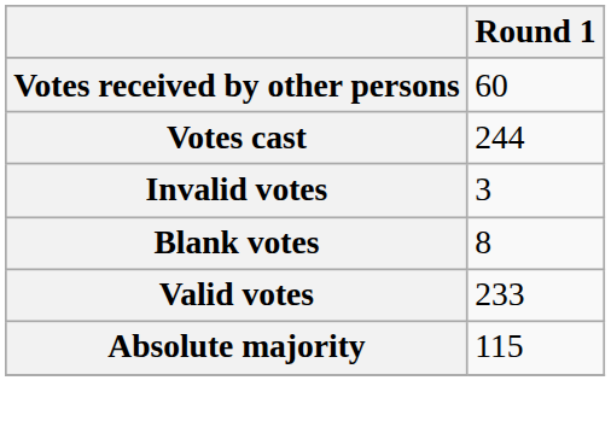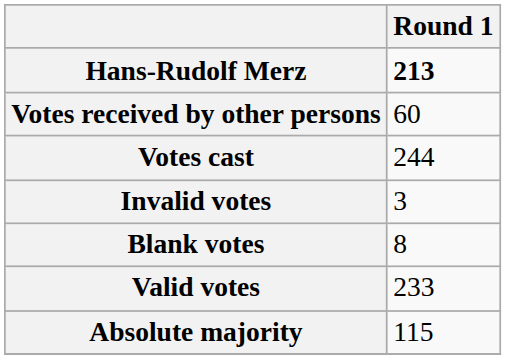+ row: Hans-Rudolf Merz | 213
